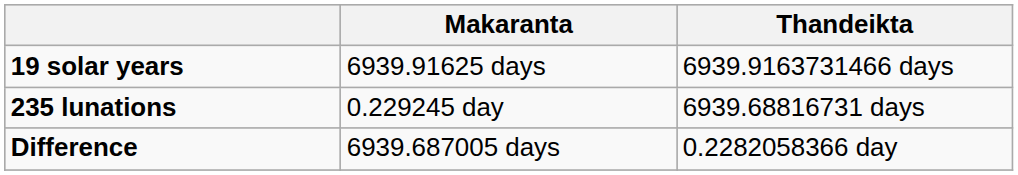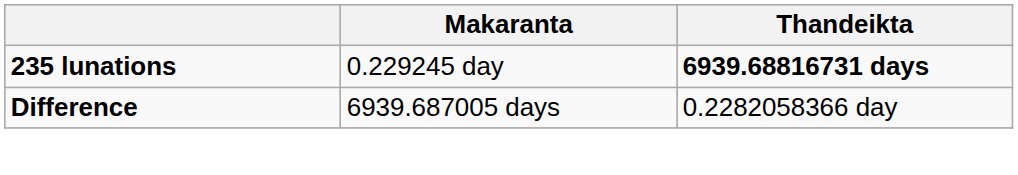- row: 19 solar years | 6939.91625 days | 6939.9163731466 days
235 lunations | Thandeikta: normal -> bold
